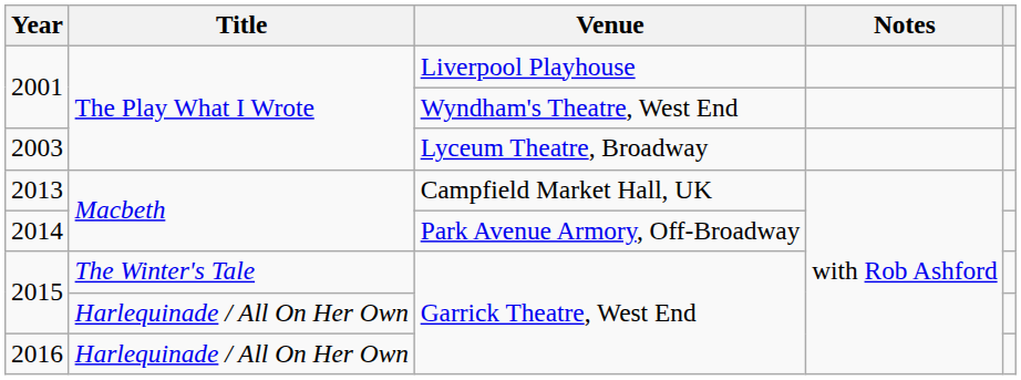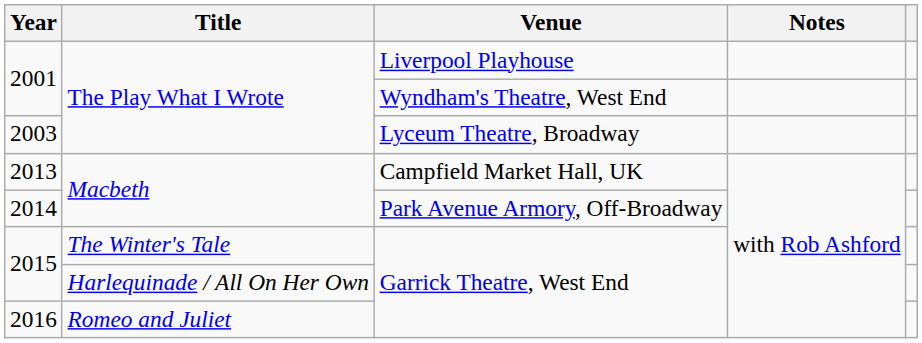2016 | Title: Harlequinade / All On Her Own -> Romeo and Juliet
